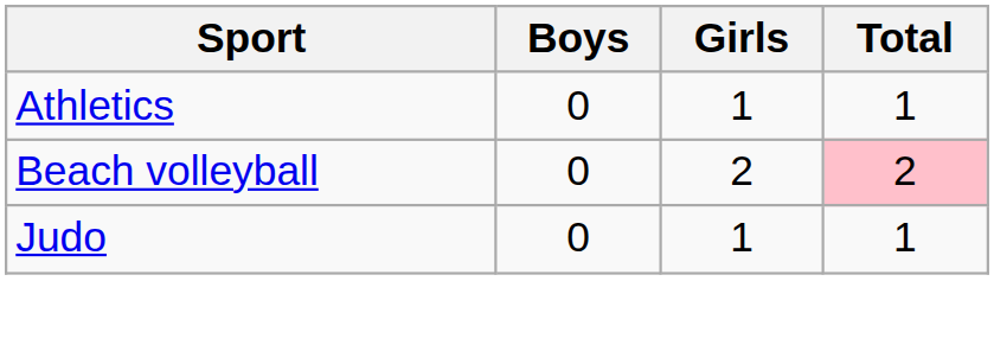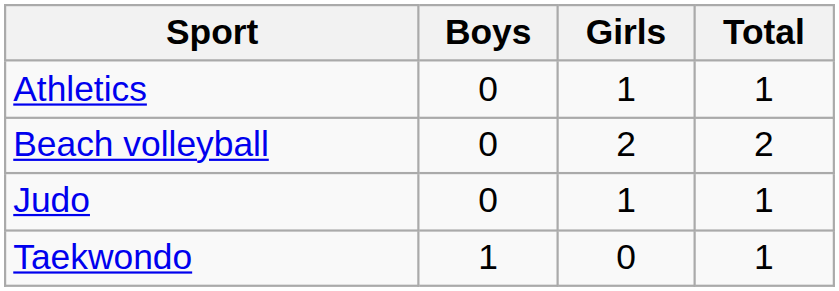Beach volleyball | Total: pink background -> no background
+ row: Taekwondo | 1 | 0 | 1
